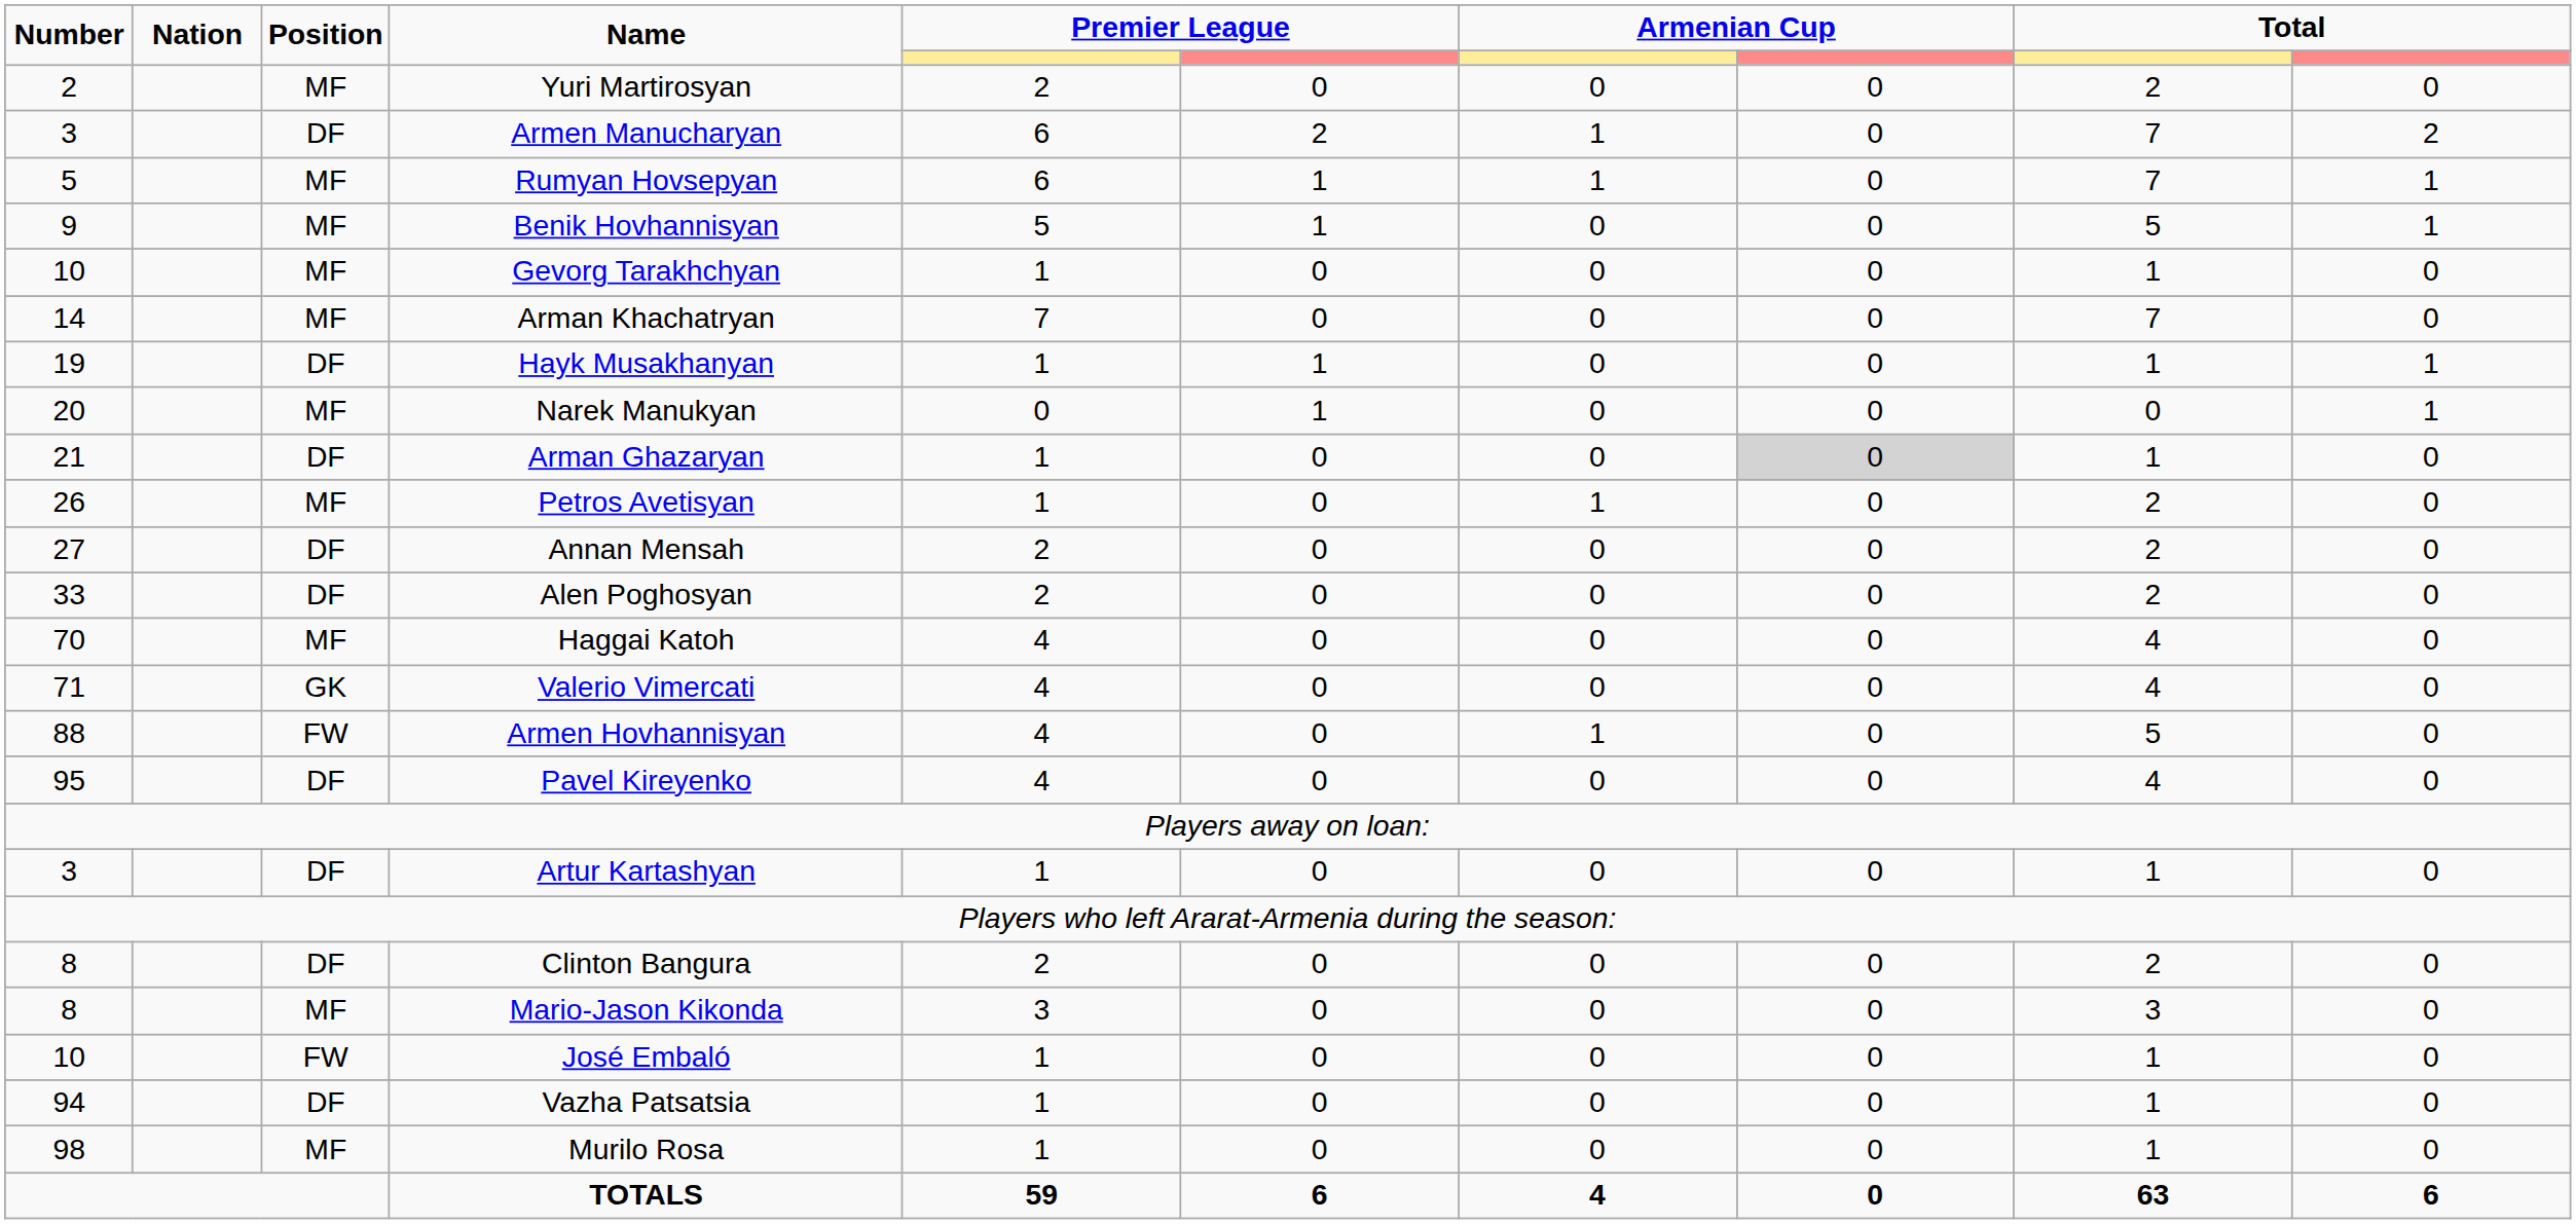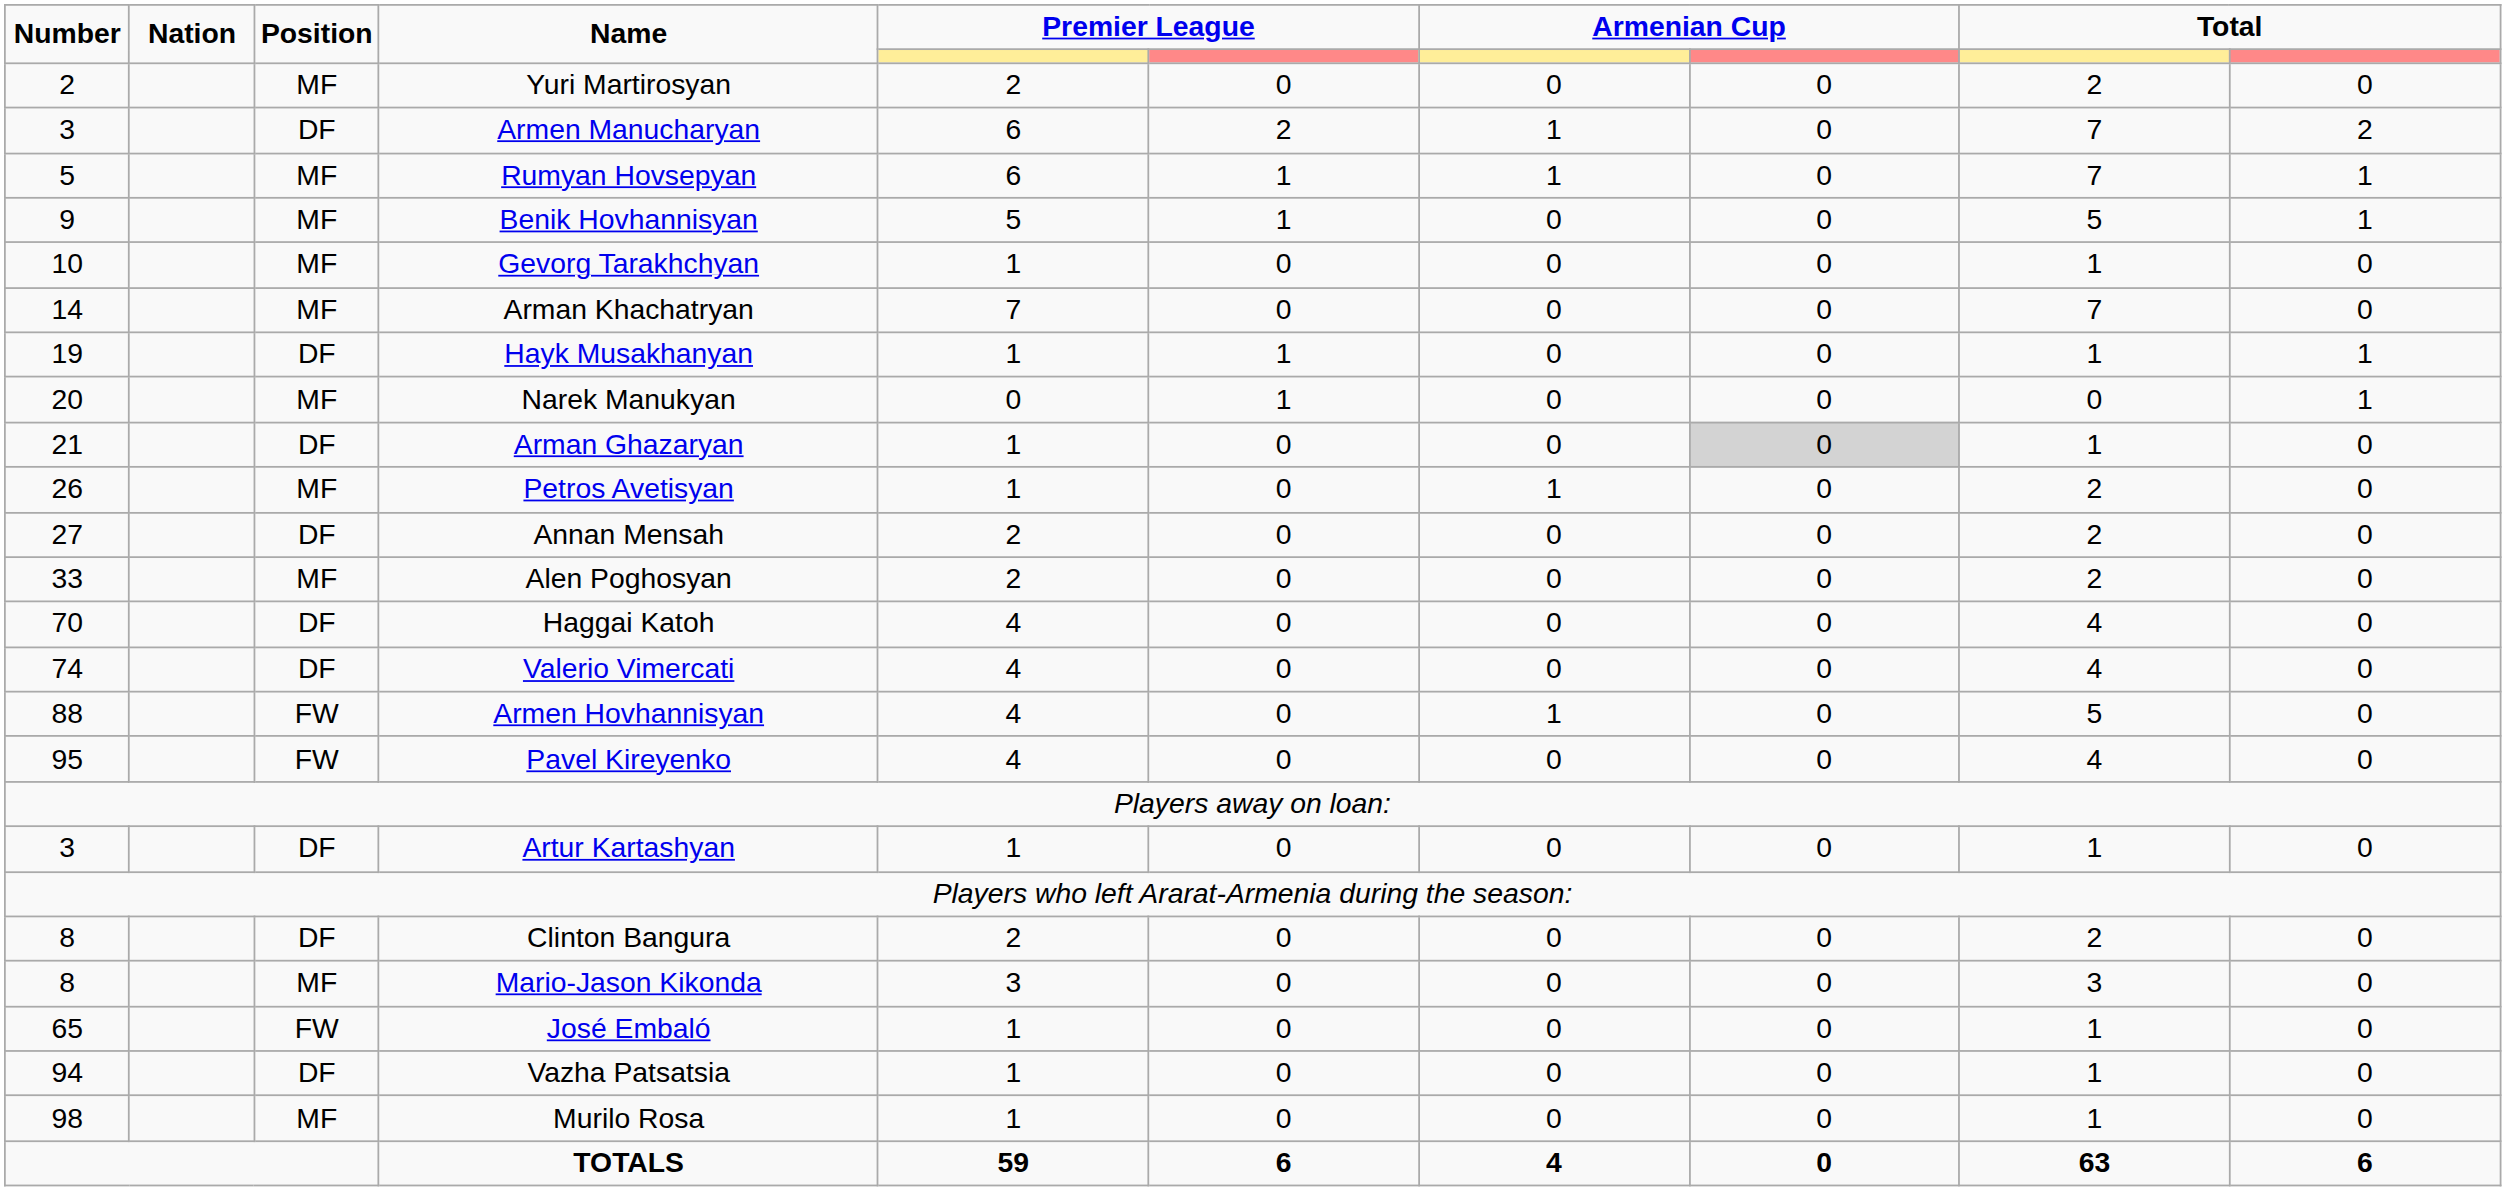Alen Poghosyan | Position: DF -> MF
Haggai Katoh | Position: MF -> DF
Valerio Vimercati | Number: 71 -> 74
Valerio Vimercati | Position: GK -> DF
Pavel Kireyenko | Position: DF -> FW
José Embaló | Number: 10 -> 65
